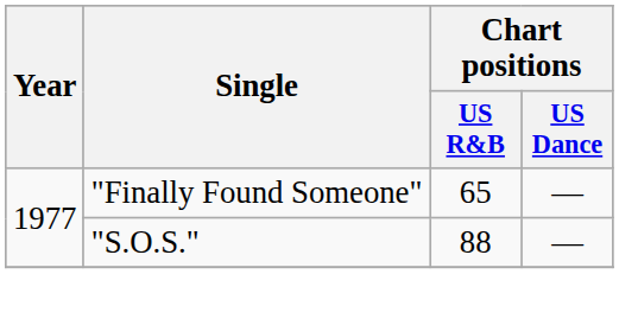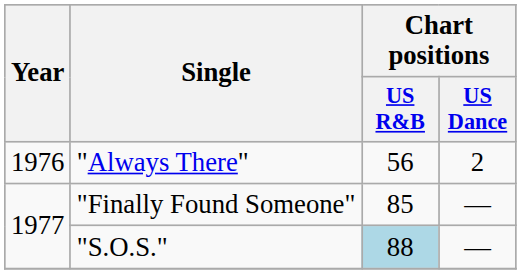+ row: 1976 | "Always There" | 56 | 2
"Finally Found Someone" | Chart positions / US R&B: 65 -> 85
"S.O.S." | Chart positions / US R&B: no background -> lightblue background
